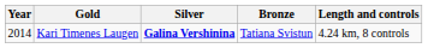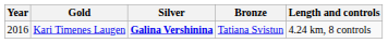Kari Timenes Laugen | Year: 2014 -> 2016
